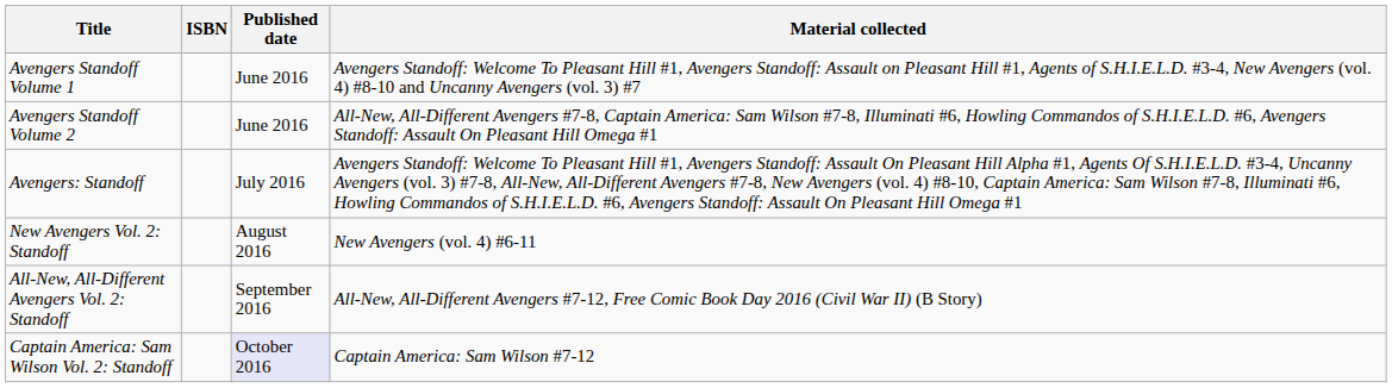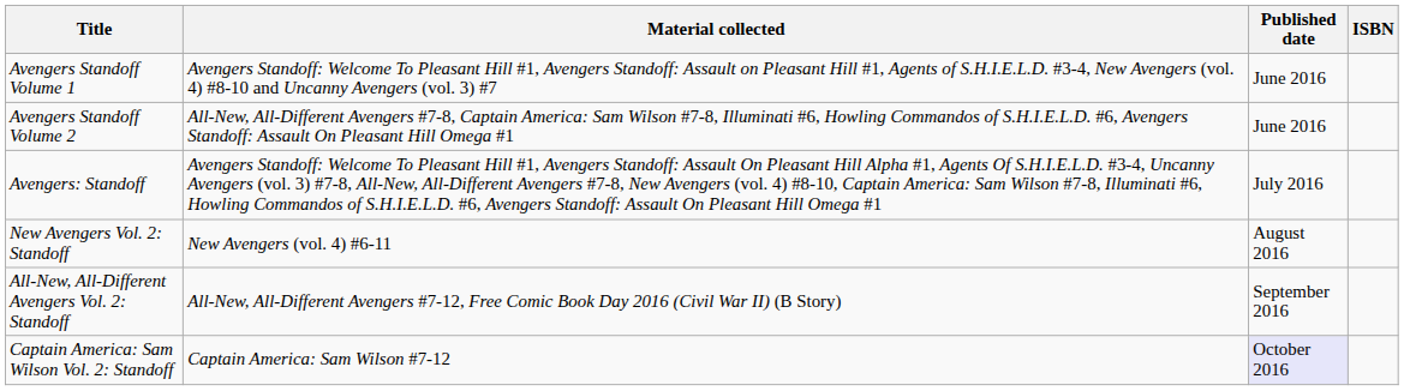columns swapped: Material collected <-> ISBN
